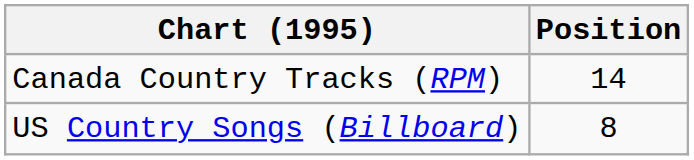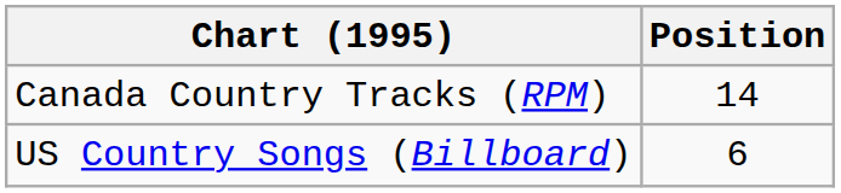US Country Songs (Billboard) | Position: 8 -> 6
